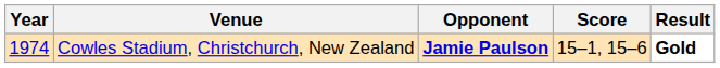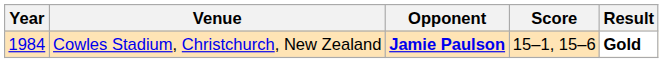Cowles Stadium, Christchurch, New Zealand | Year: 1974 -> 1984
